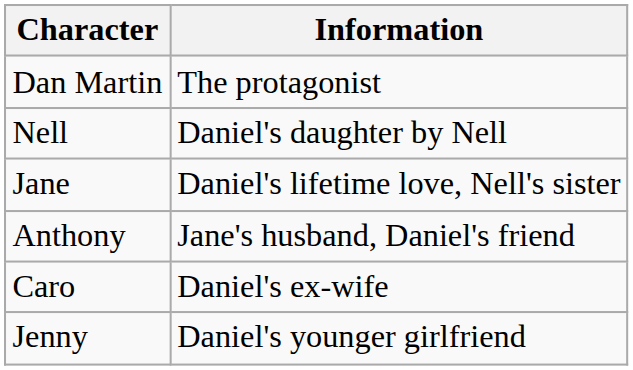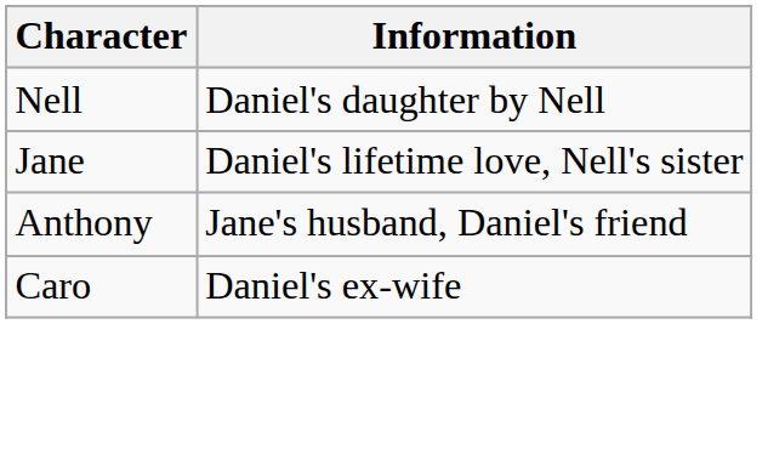- row: Dan Martin | The protagonist
- row: Jenny | Daniel's younger girlfriend
